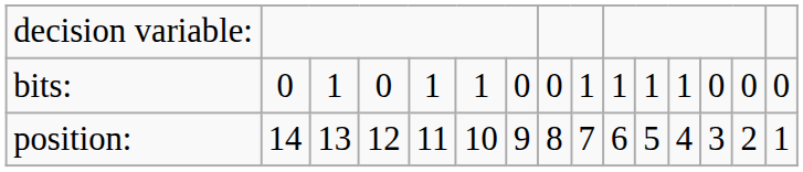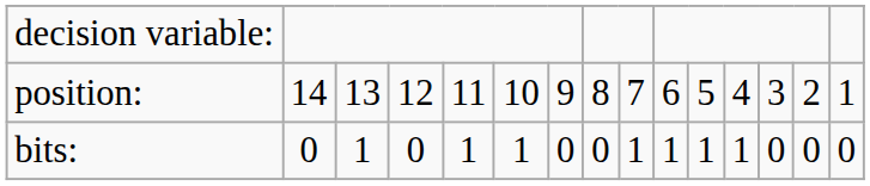rows swapped: bits: <-> position:
